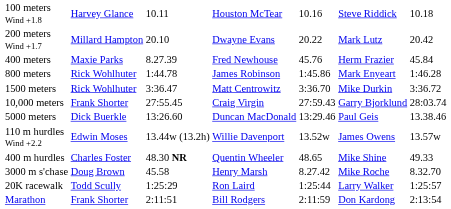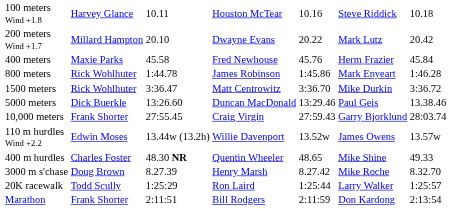400 meters | column 3: 8.27.39 -> 45.58
rows swapped: 5000 meters <-> 10,000 meters
3000 m s'chase | column 3: 45.58 -> 8.27.39
